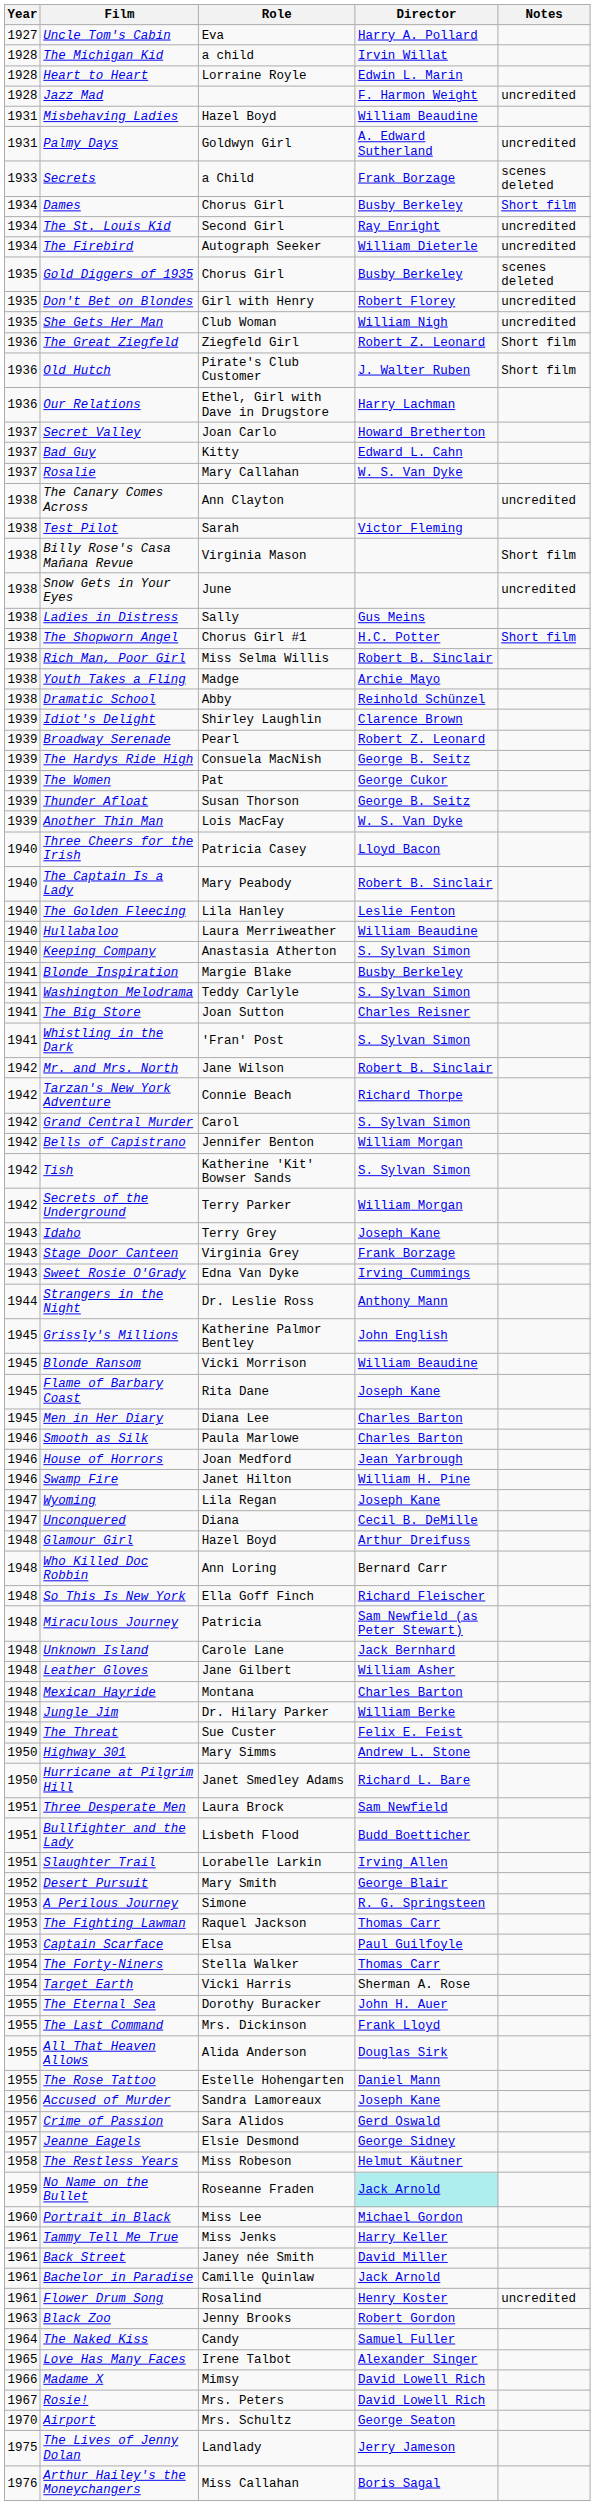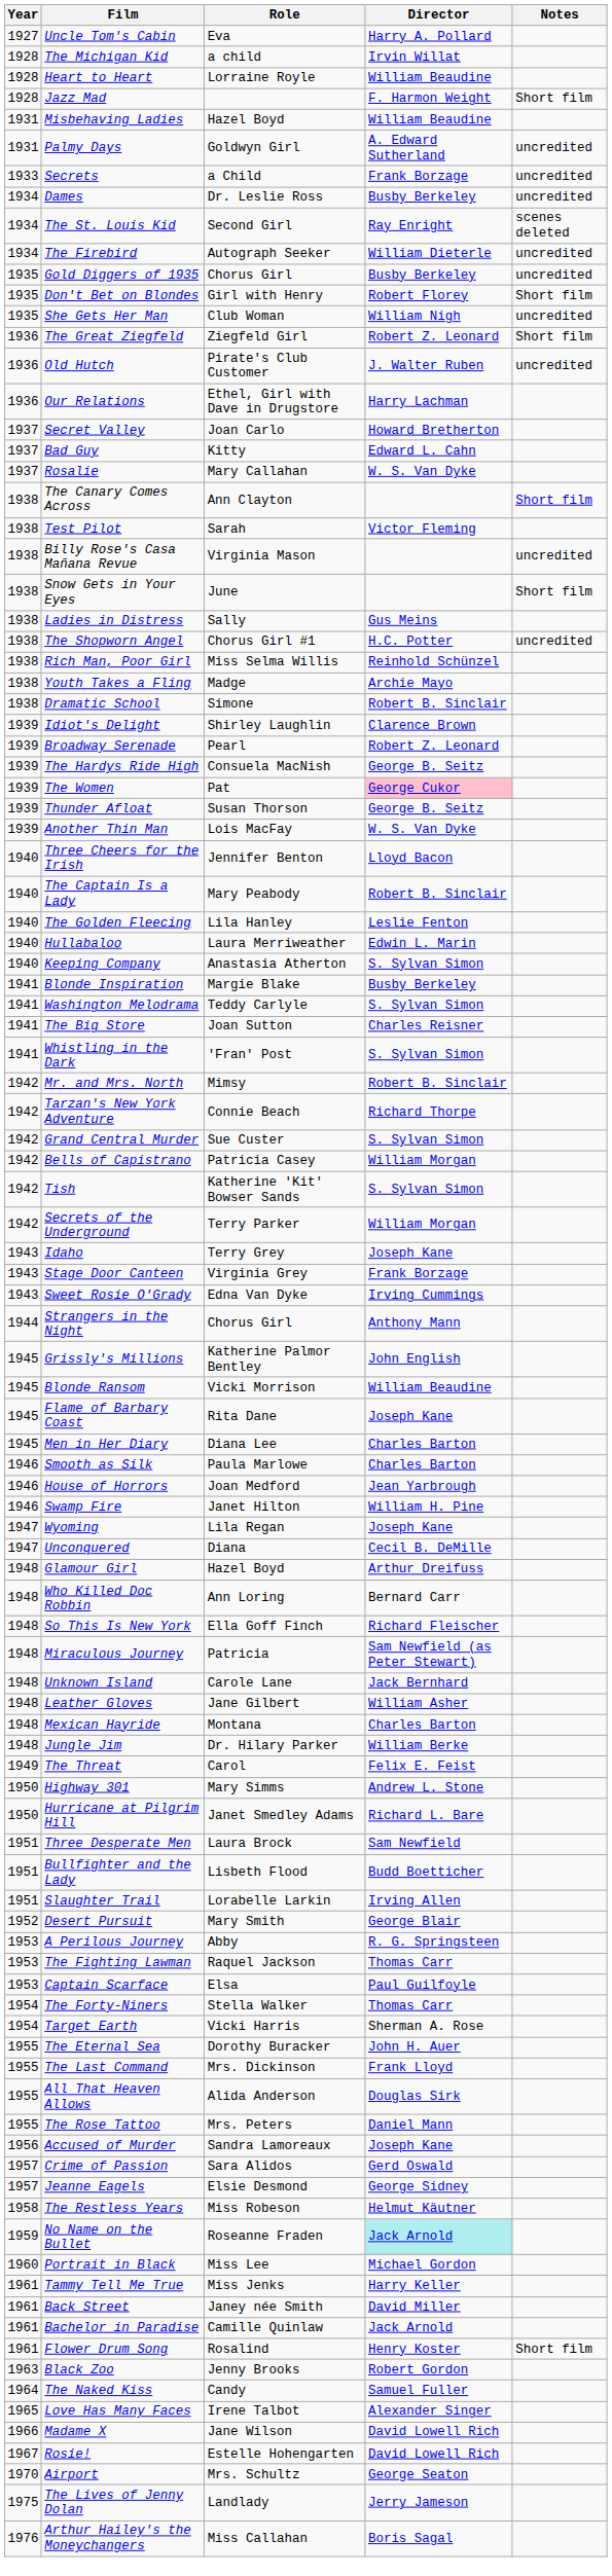Heart to Heart | Director: Edwin L. Marin -> William Beaudine
Jazz Mad | Notes: uncredited -> Short film
Secrets | Notes: scenes deleted -> uncredited
Dames | Role: Chorus Girl -> Dr. Leslie Ross
Dames | Notes: Short film -> uncredited
The St. Louis Kid | Notes: uncredited -> scenes deleted
Gold Diggers of 1935 | Notes: scenes deleted -> uncredited
Don't Bet on Blondes | Notes: uncredited -> Short film
Old Hutch | Notes: Short film -> uncredited
The Canary Comes Across | Notes: uncredited -> Short film
Billy Rose's Casa Mañana Revue | Notes: Short film -> uncredited
Snow Gets in Your Eyes | Notes: uncredited -> Short film
The Shopworn Angel | Notes: Short film -> uncredited
Rich Man, Poor Girl | Director: Robert B. Sinclair -> Reinhold Schünzel
Dramatic School | Role: Abby -> Simone
Dramatic School | Director: Reinhold Schünzel -> Robert B. Sinclair
The Women | Director: no background -> pink background
Three Cheers for the Irish | Role: Patricia Casey -> Jennifer Benton
Hullabaloo | Director: William Beaudine -> Edwin L. Marin
Mr. and Mrs. North | Role: Jane Wilson -> Mimsy
Grand Central Murder | Role: Carol -> Sue Custer
Bells of Capistrano | Role: Jennifer Benton -> Patricia Casey
Strangers in the Night | Role: Dr. Leslie Ross -> Chorus Girl
The Threat | Role: Sue Custer -> Carol
A Perilous Journey | Role: Simone -> Abby
The Rose Tattoo | Role: Estelle Hohengarten -> Mrs. Peters
Flower Drum Song | Notes: uncredited -> Short film
Madame X | Role: Mimsy -> Jane Wilson
Rosie! | Role: Mrs. Peters -> Estelle Hohengarten
